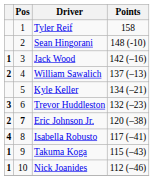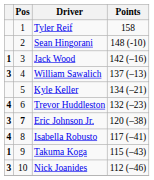William Sawalich | column 1: 2 -> 3
Trevor Huddleston | column 1: 3 -> 4
Eric Johnson Jr. | column 1: 2 -> 3
Nick Joanides | column 1: 1 -> 3
